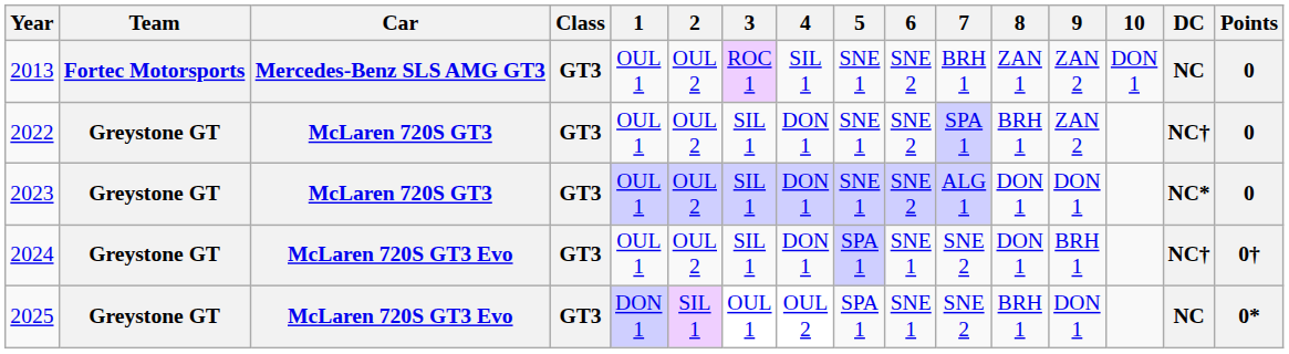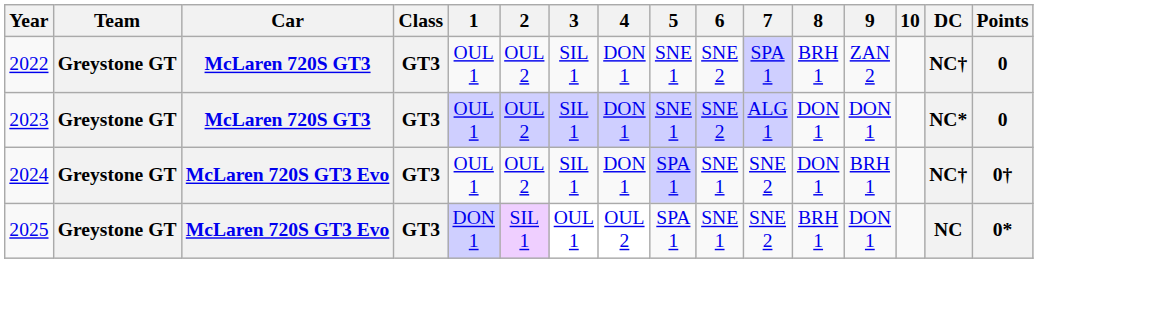- row: 2013 | Fortec Motorsports | Mercedes-Benz SLS AMG GT3 | GT3 | OUL 1 | OUL 2 | ROC 1 | SIL 1 | SNE 1 | SNE 2 | BRH 1 | ZAN 1 | ZAN 2 | DON 1 | NC | 0
